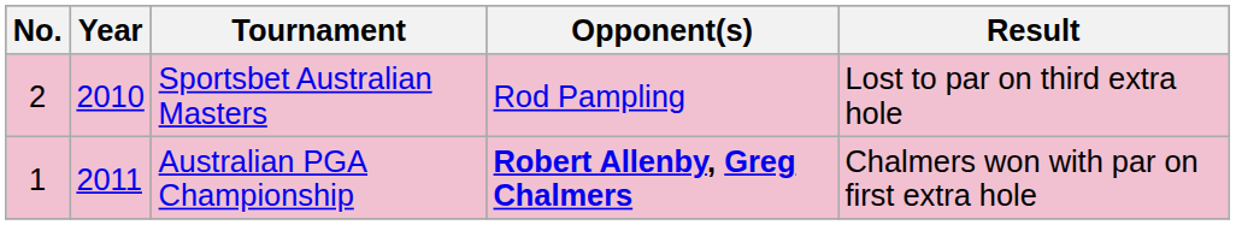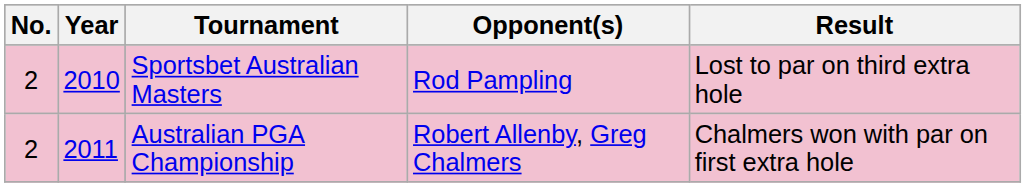Australian PGA Championship | No.: 1 -> 2
Australian PGA Championship | Opponent(s): bold -> normal
